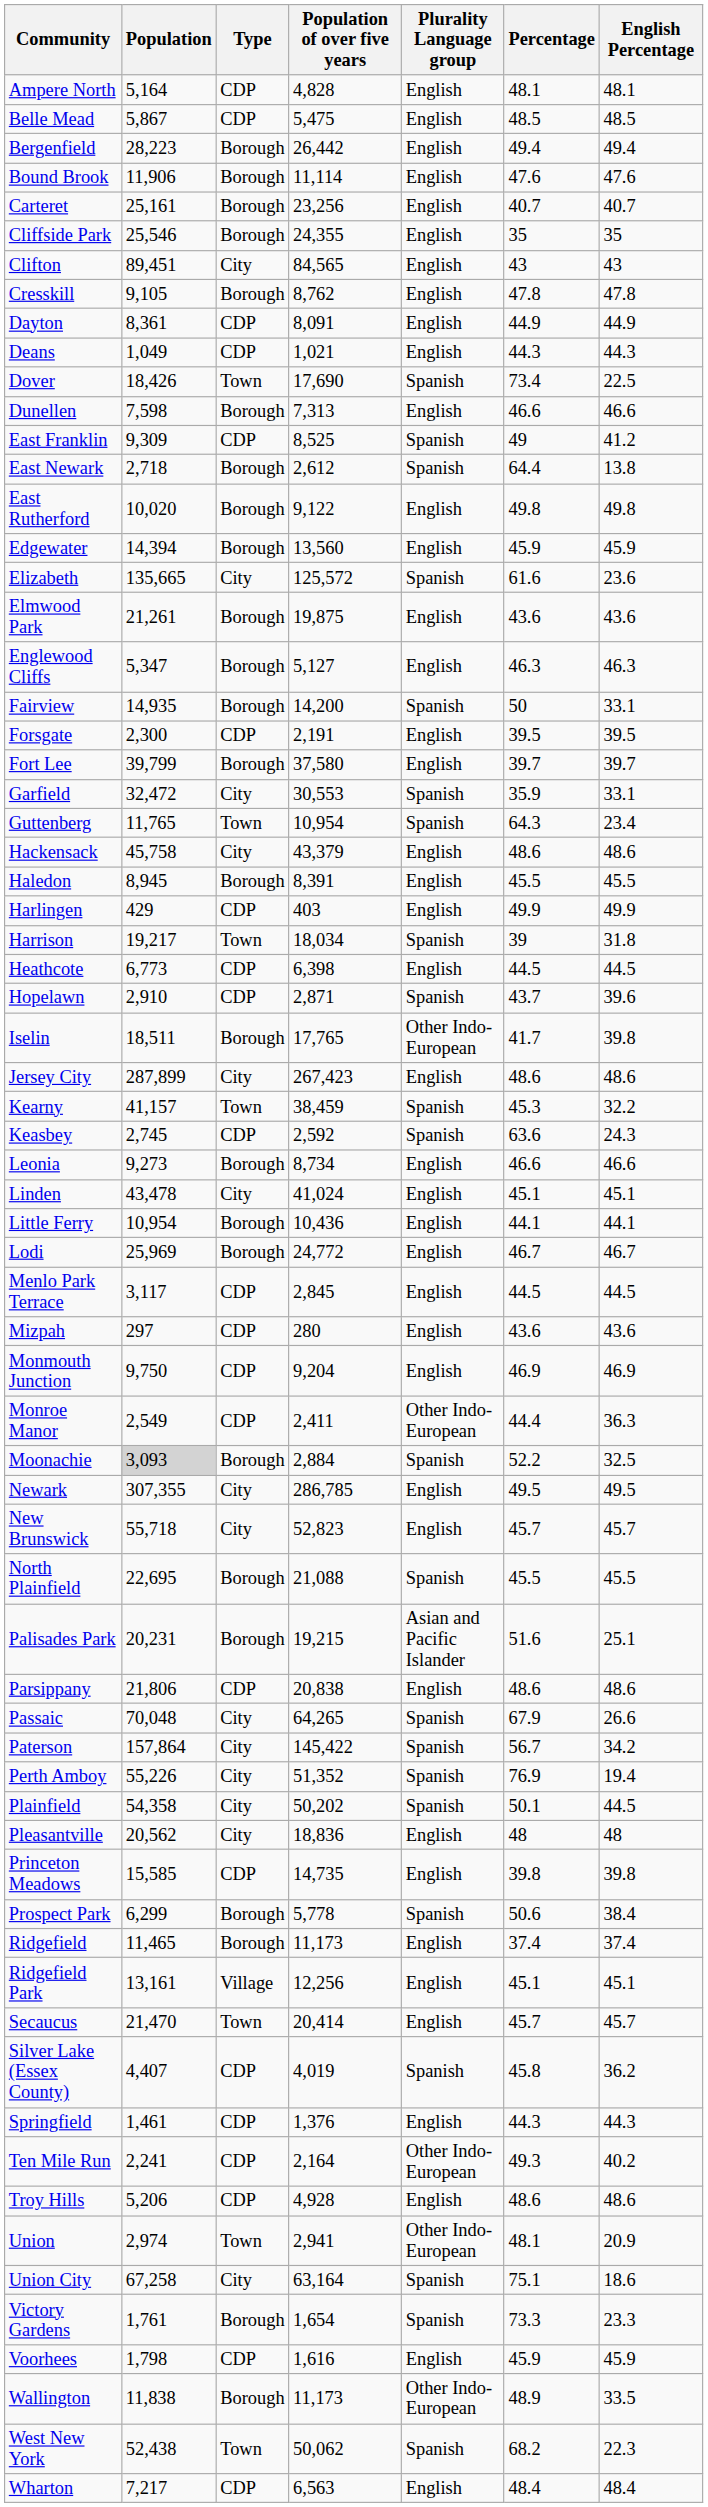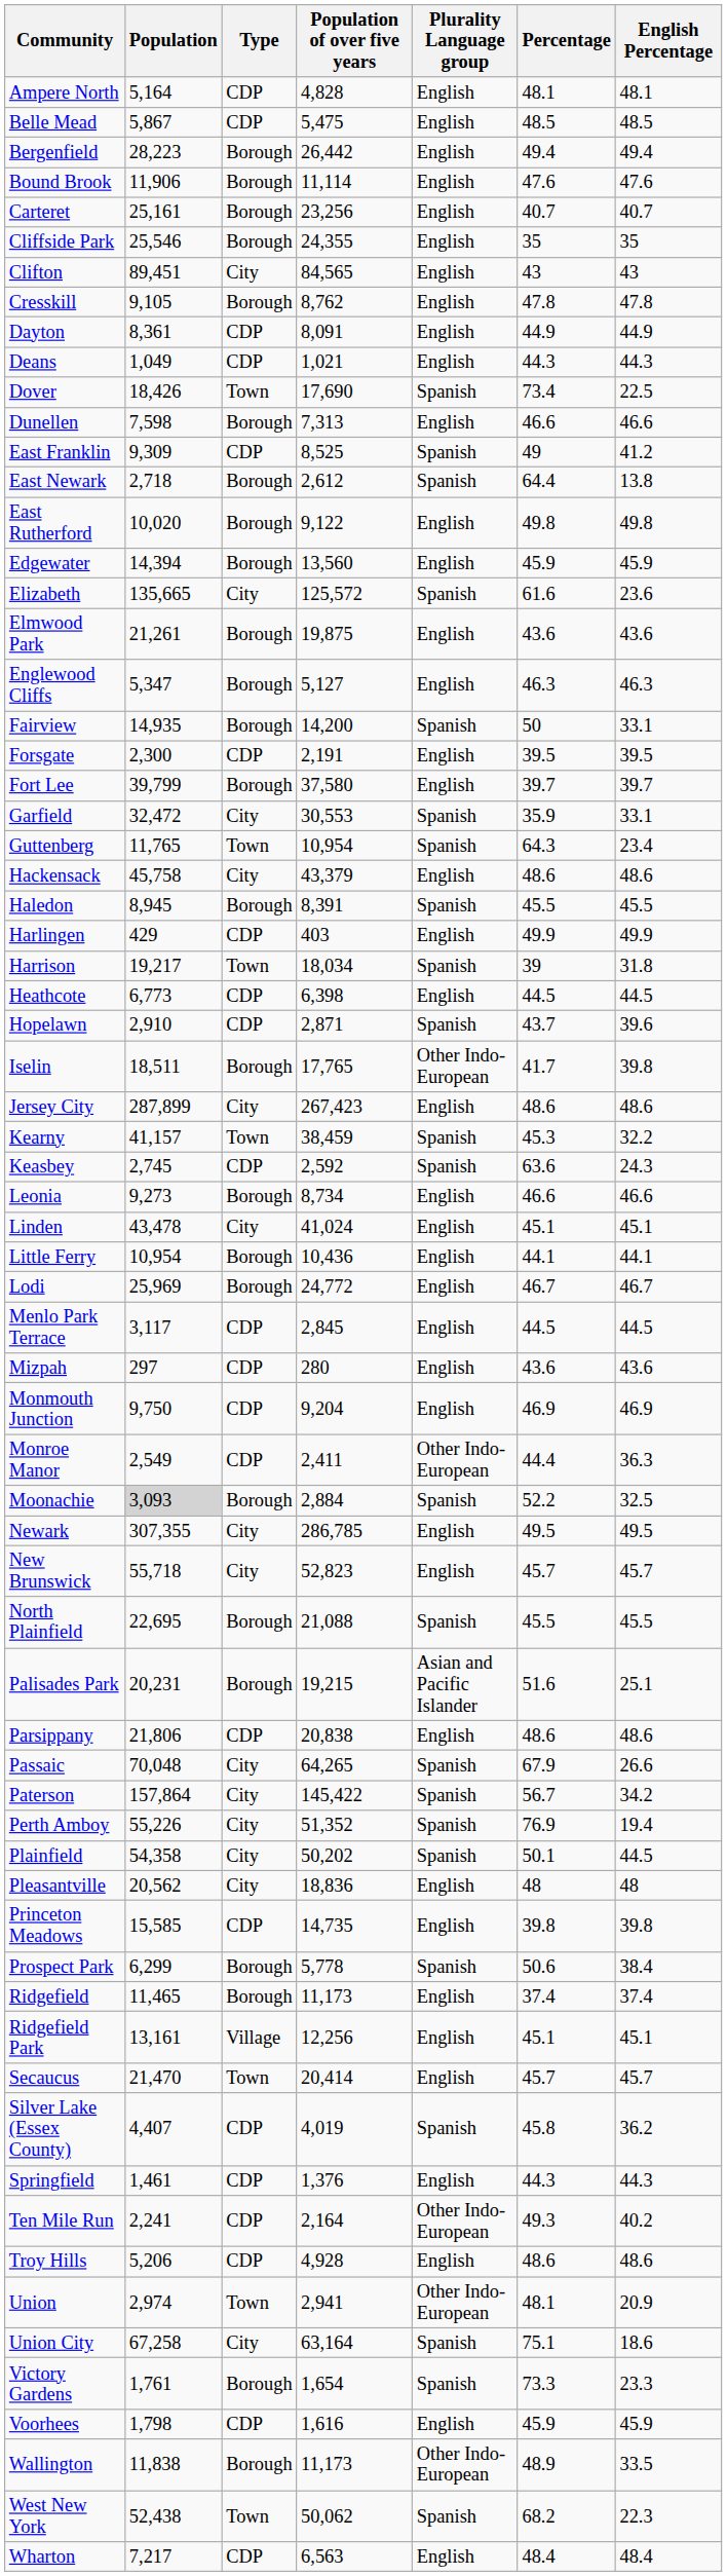Haledon | Plurality Language group: English -> Spanish
